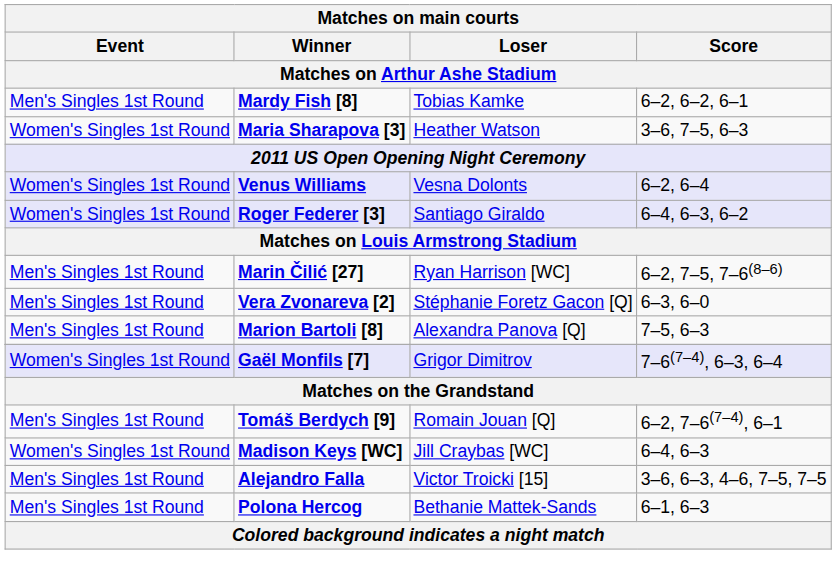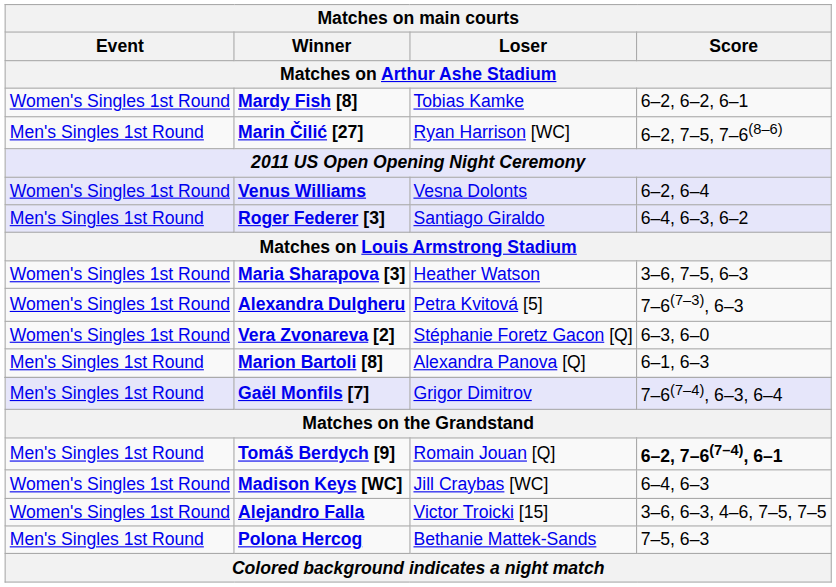Mardy Fish [8] | Event: Men's Singles 1st Round -> Women's Singles 1st Round
rows swapped: Maria Sharapova [3] <-> Marin Čilić [27]
Roger Federer [3] | Event: Women's Singles 1st Round -> Men's Singles 1st Round
+ row: Women's Singles 1st Round | Alexandra Dulgheru | Petra Kvitová [5] | 7–6(7–3), 6–3
Vera Zvonareva [2] | Event: Men's Singles 1st Round -> Women's Singles 1st Round
Marion Bartoli [8] | Score: 7–5, 6–3 -> 6–1, 6–3
Gaël Monfils [7] | Event: Women's Singles 1st Round -> Men's Singles 1st Round
Tomáš Berdych [9] | Score: normal -> bold
Alejandro Falla | Event: Men's Singles 1st Round -> Women's Singles 1st Round
Polona Hercog | Score: 6–1, 6–3 -> 7–5, 6–3
